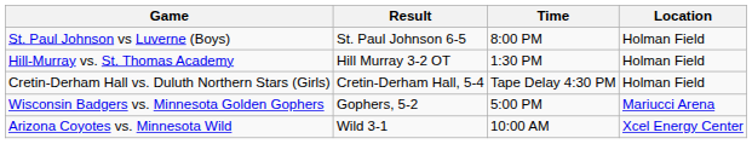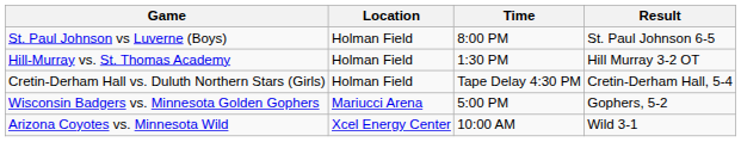columns swapped: Location <-> Result
